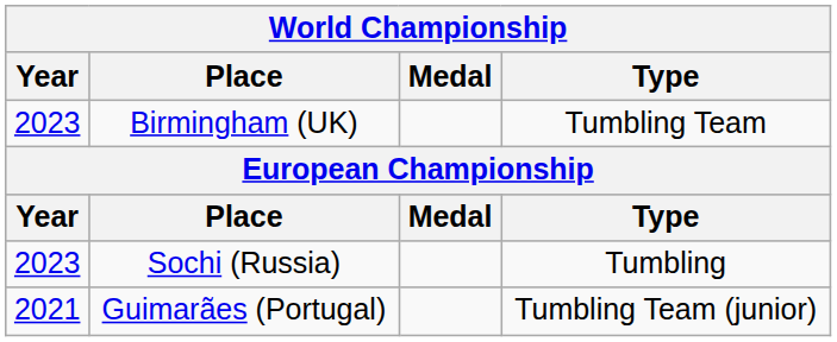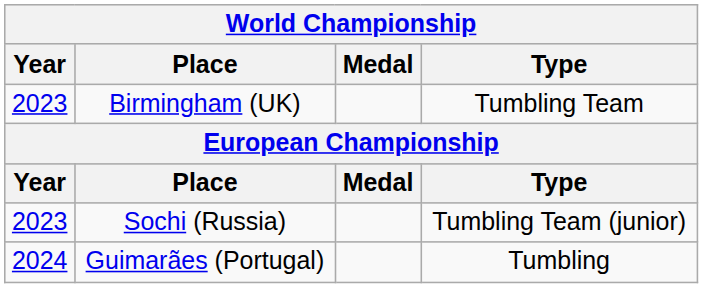Sochi (Russia) | Type: Tumbling -> Tumbling Team (junior)
Guimarães (Portugal) | Year: 2021 -> 2024
Guimarães (Portugal) | Type: Tumbling Team (junior) -> Tumbling
